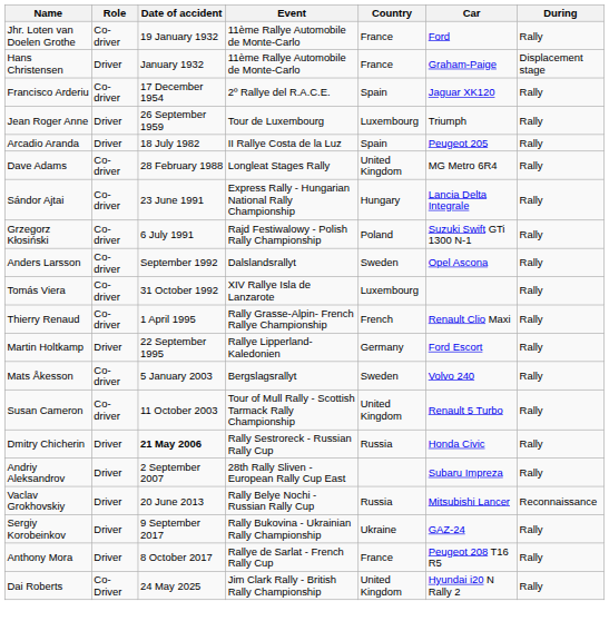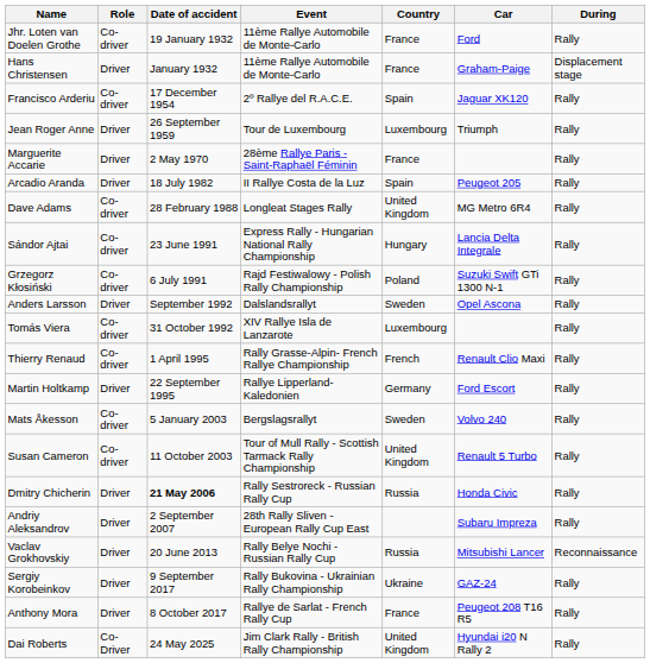+ row: Marguerite Accarie | Driver | 2 May 1970 | 28ème Rallye Paris - Saint-Raphaël Féminin | France | Rally
Anders Larsson | Role: Co-driver -> Driver
